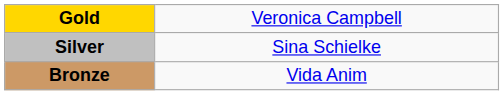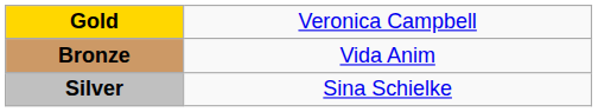rows swapped: Silver <-> Bronze
